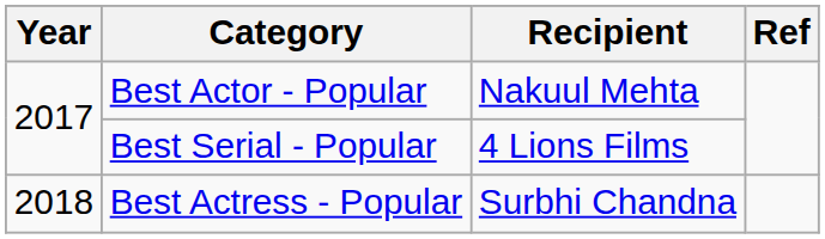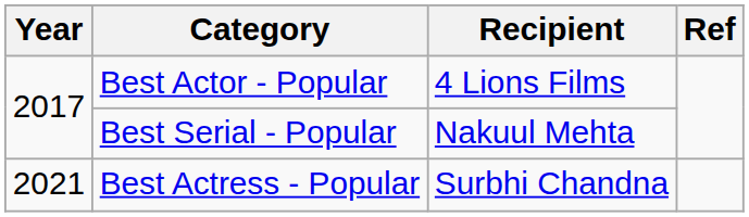Best Actor - Popular | Recipient: Nakuul Mehta -> 4 Lions Films
Best Serial - Popular | Recipient: 4 Lions Films -> Nakuul Mehta
Best Actress - Popular | Year: 2018 -> 2021
